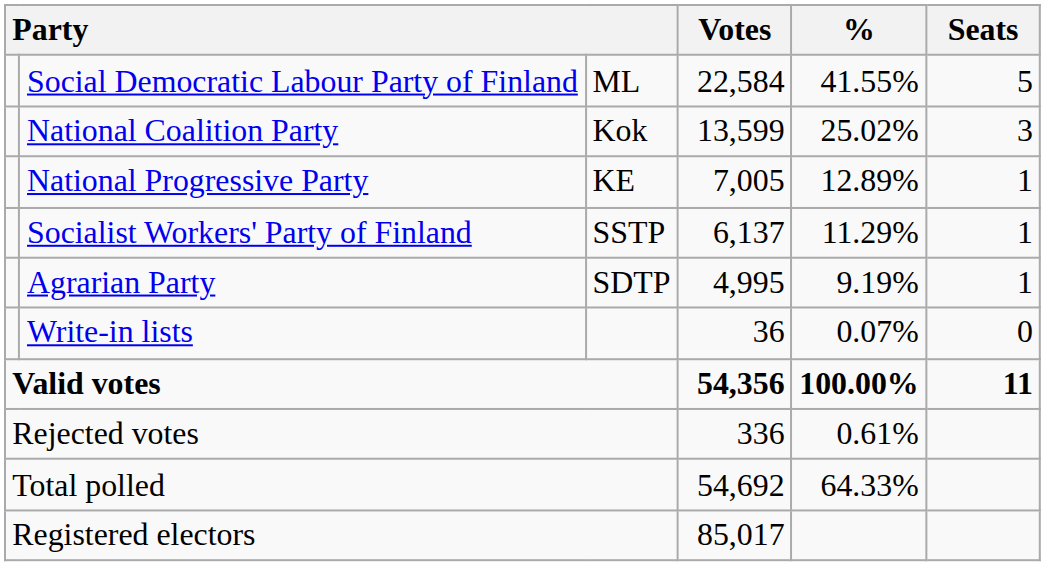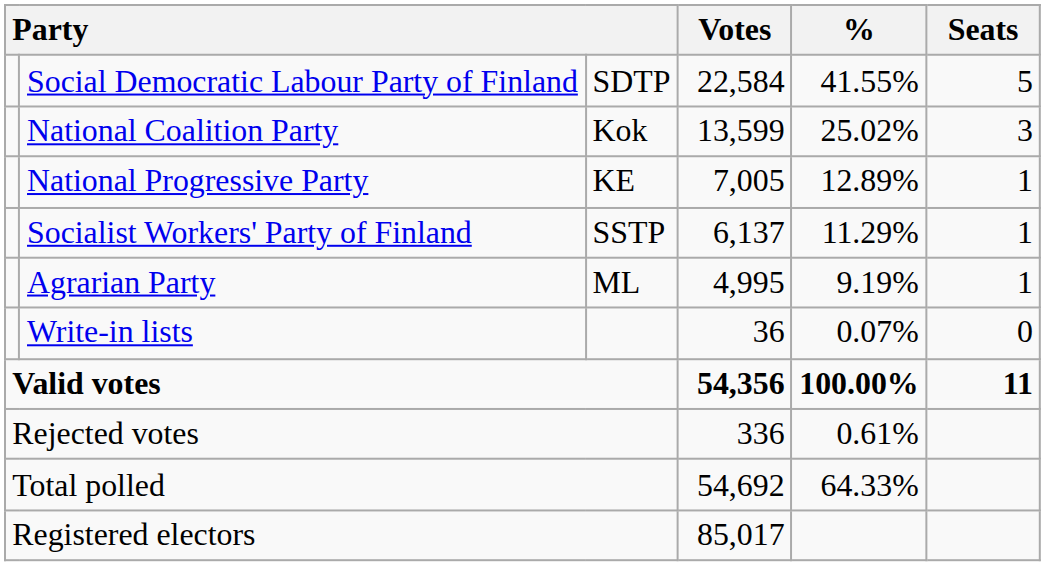Social Democratic Labour Party of Finland | column 3: ML -> SDTP
Agrarian Party | column 3: SDTP -> ML
